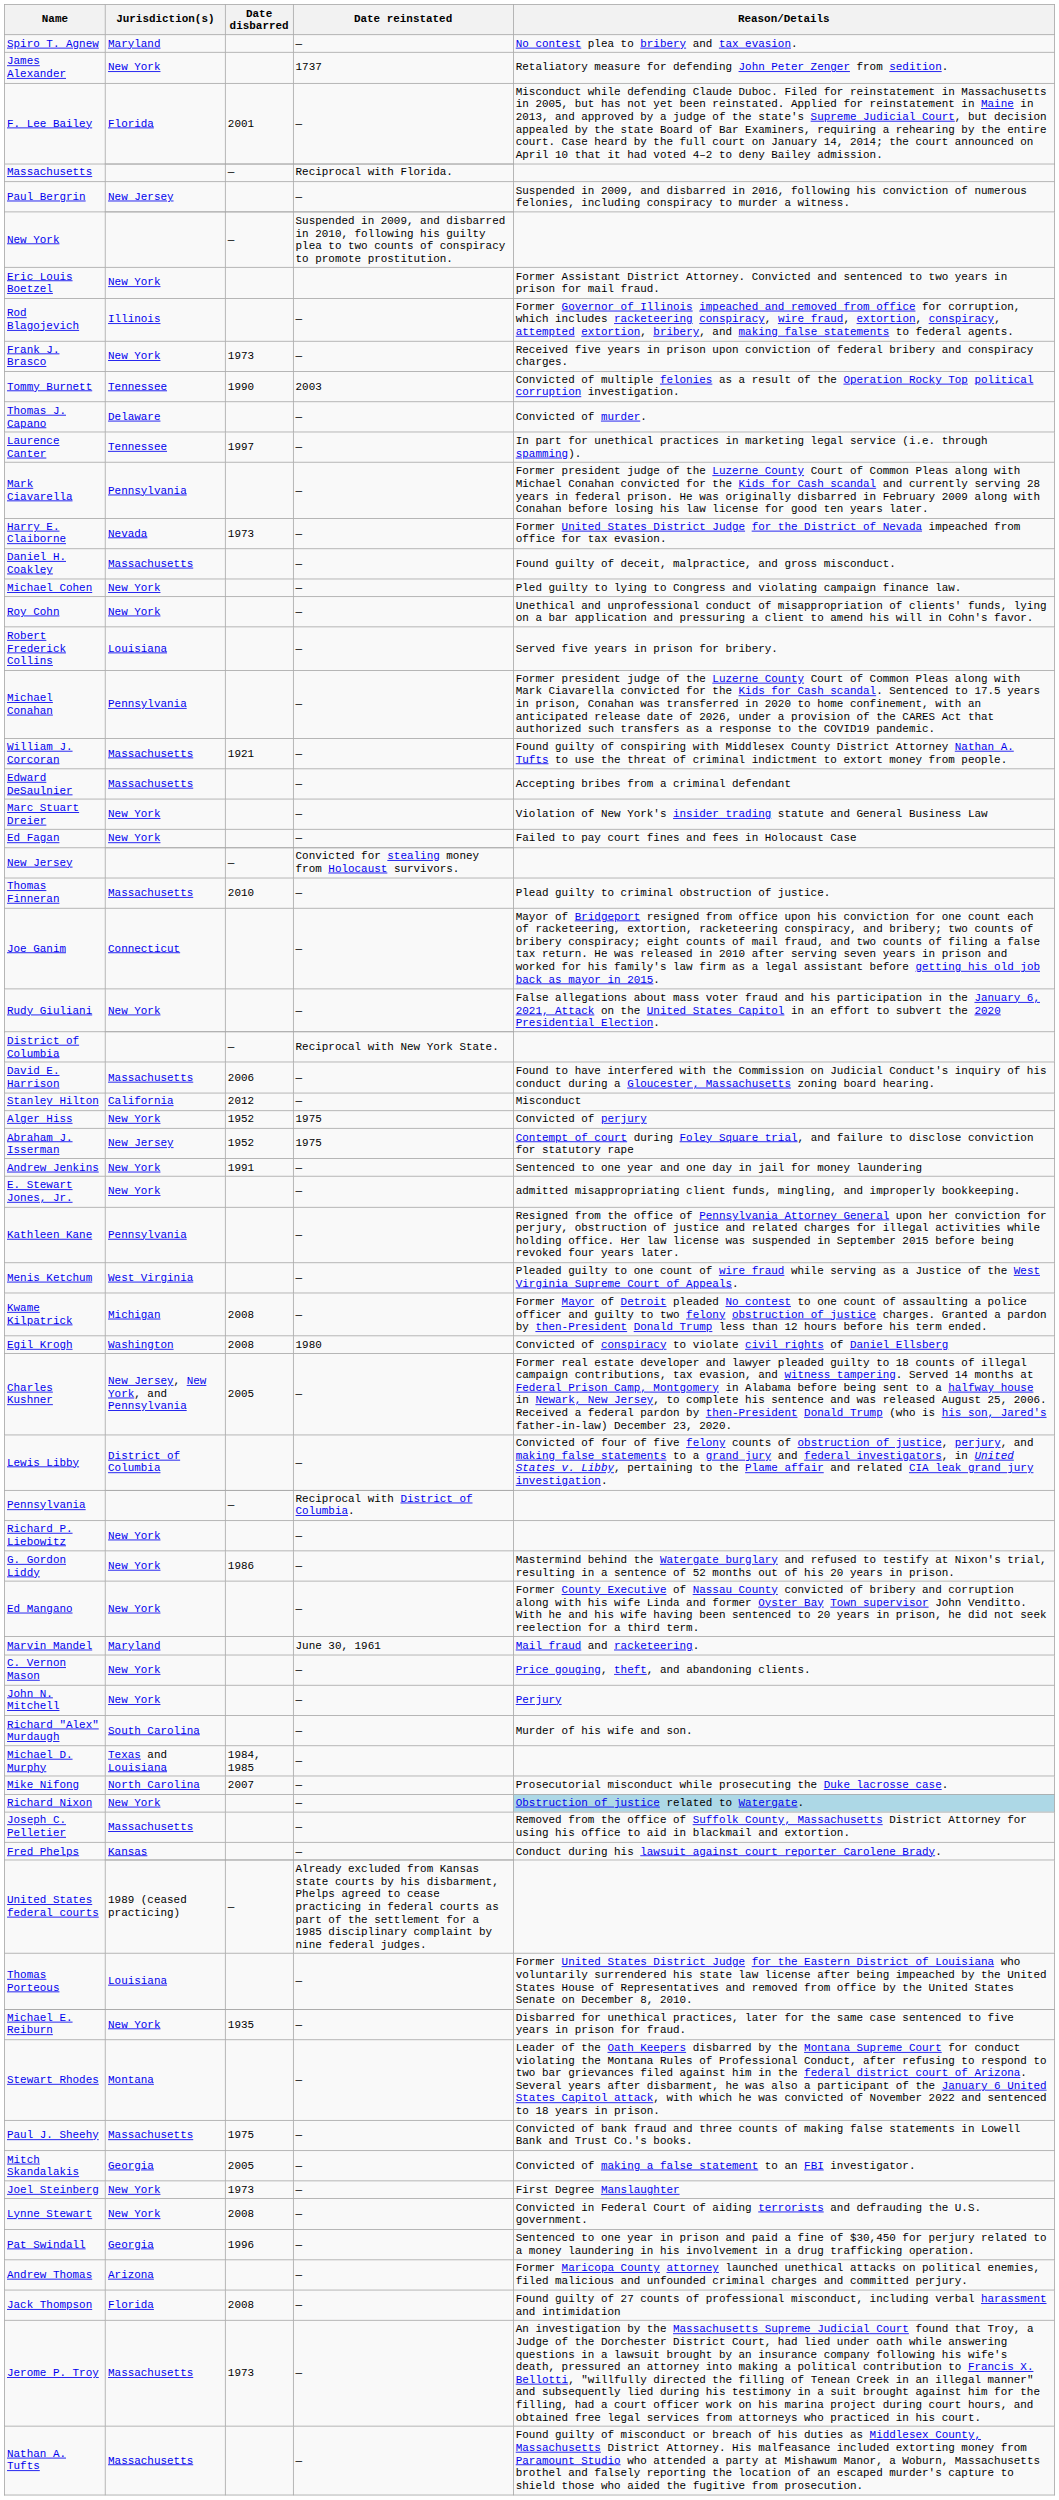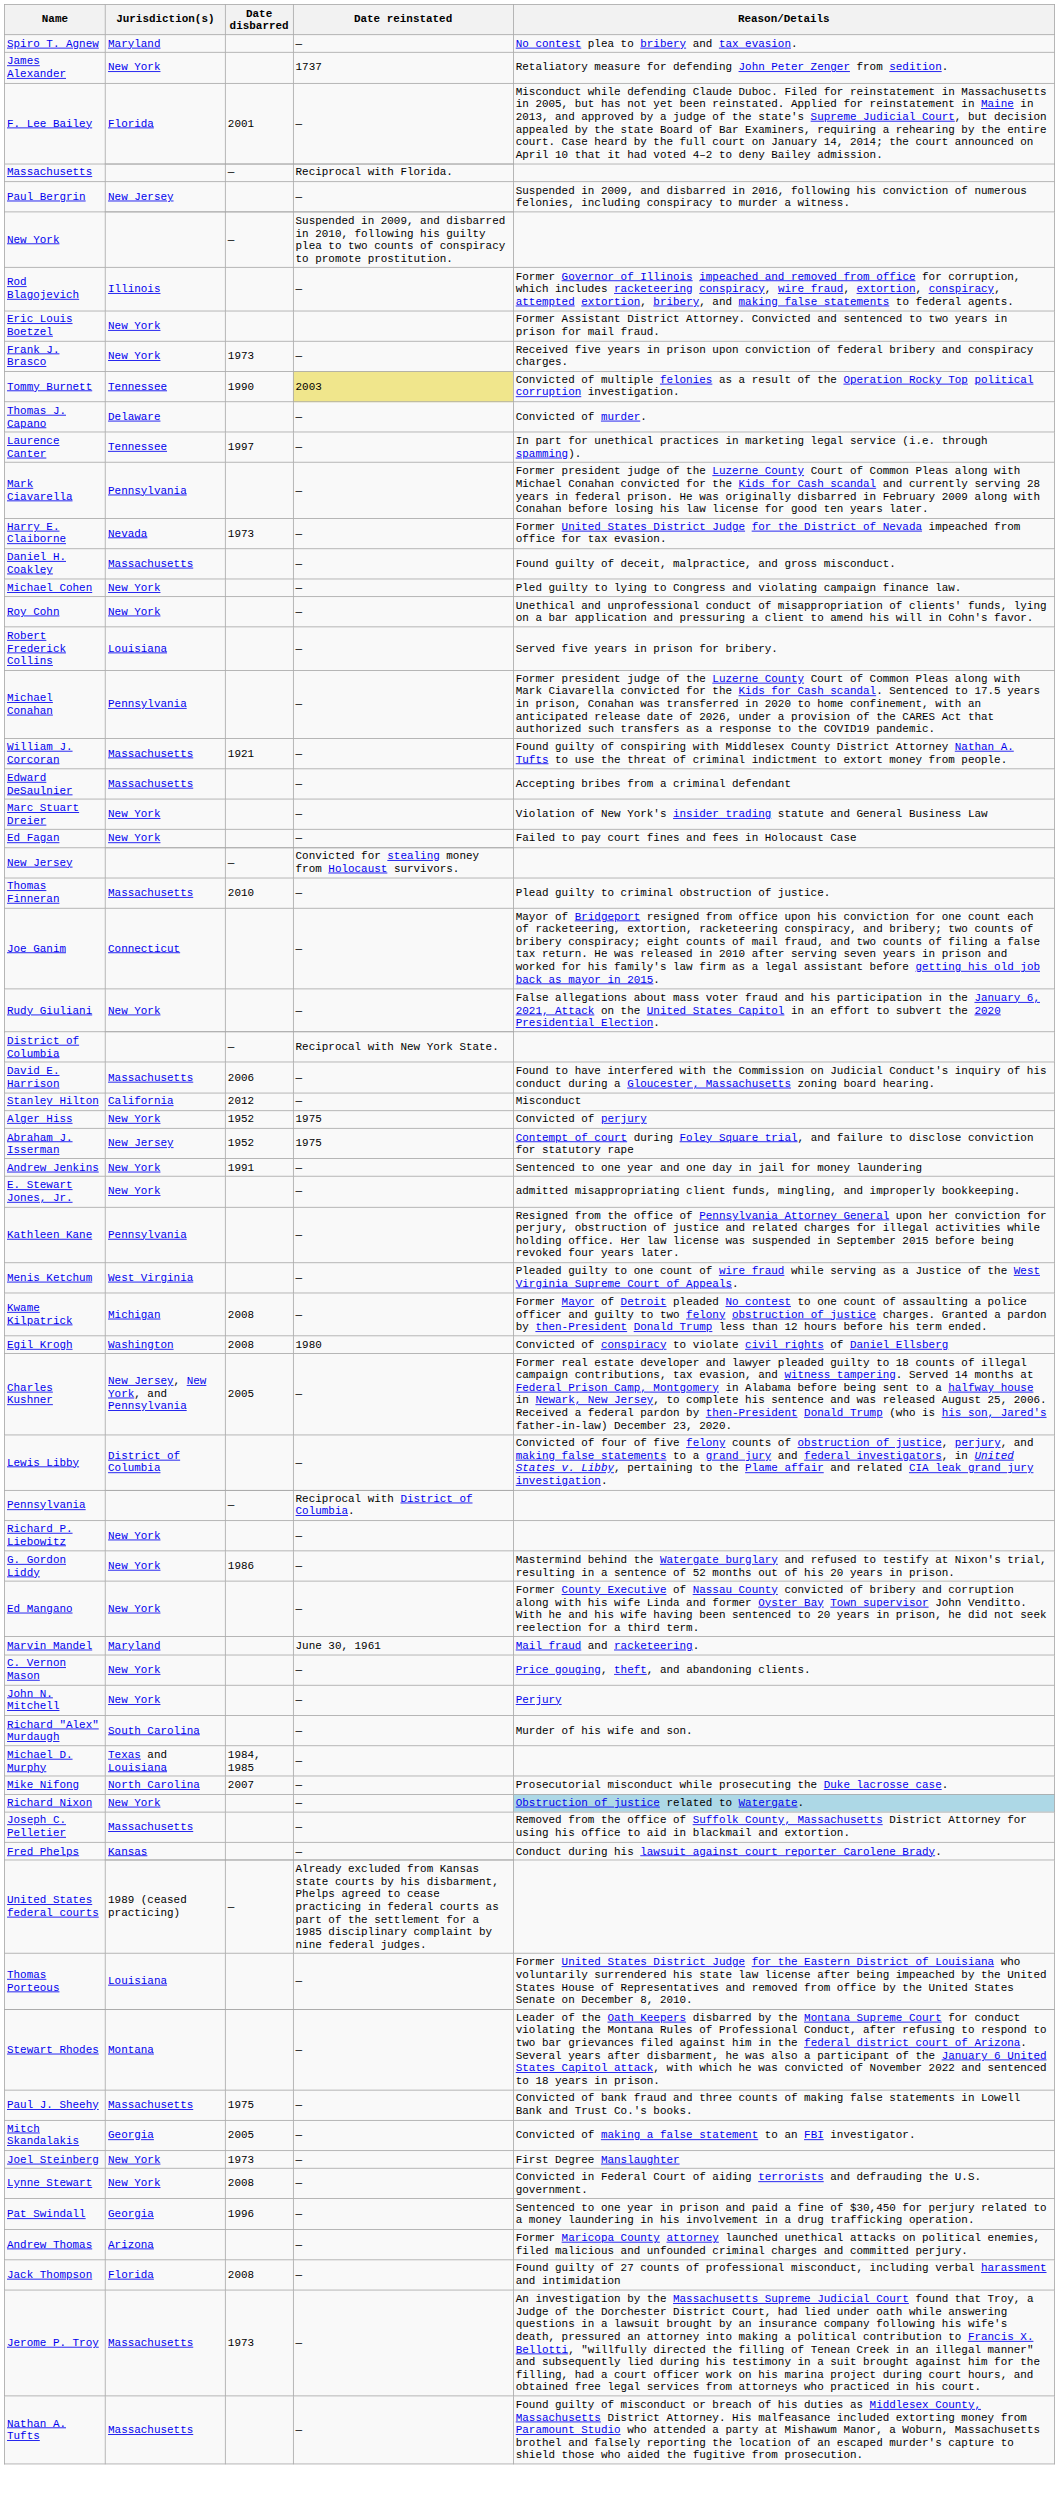rows swapped: Rod Blagojevich <-> Eric Louis Boetzel
Tommy Burnett | Date reinstated: no background -> khaki background
- row: Michael E. Reiburn | New York | 1935 | — | Disbarred for unethical practices, later for the same case sentenced to five years in prison for fraud.
